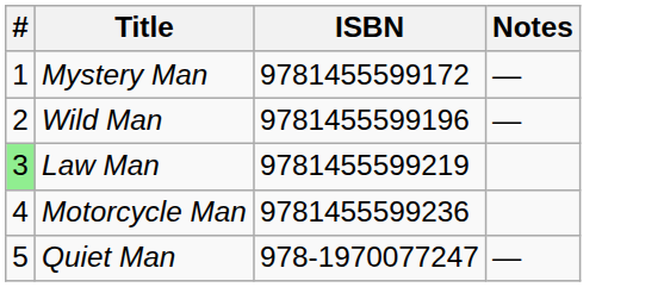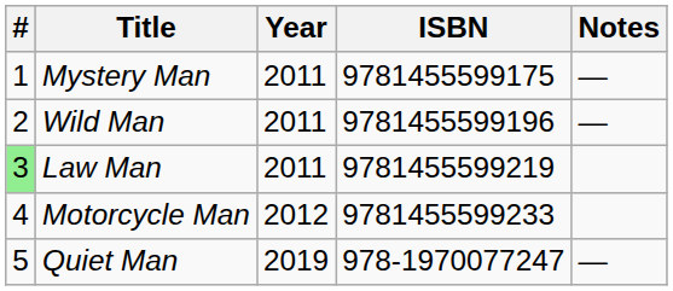+ column: Year | 2011 | 2011 | 2011 | 2012 | 2019
Mystery Man | ISBN: 9781455599172 -> 9781455599175
Motorcycle Man | ISBN: 9781455599236 -> 9781455599233
